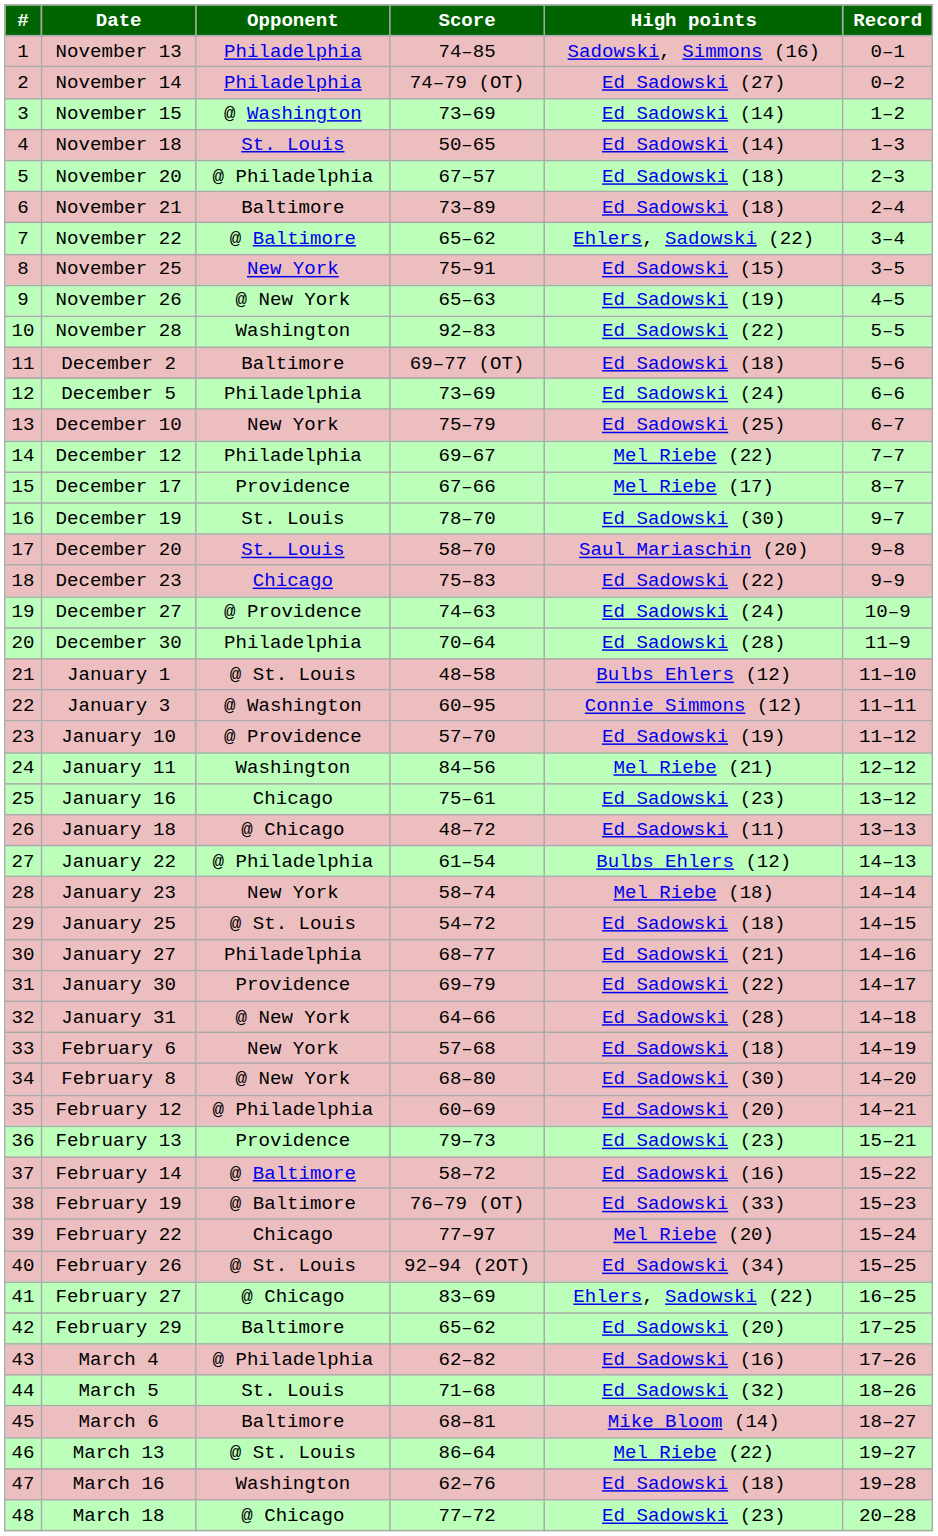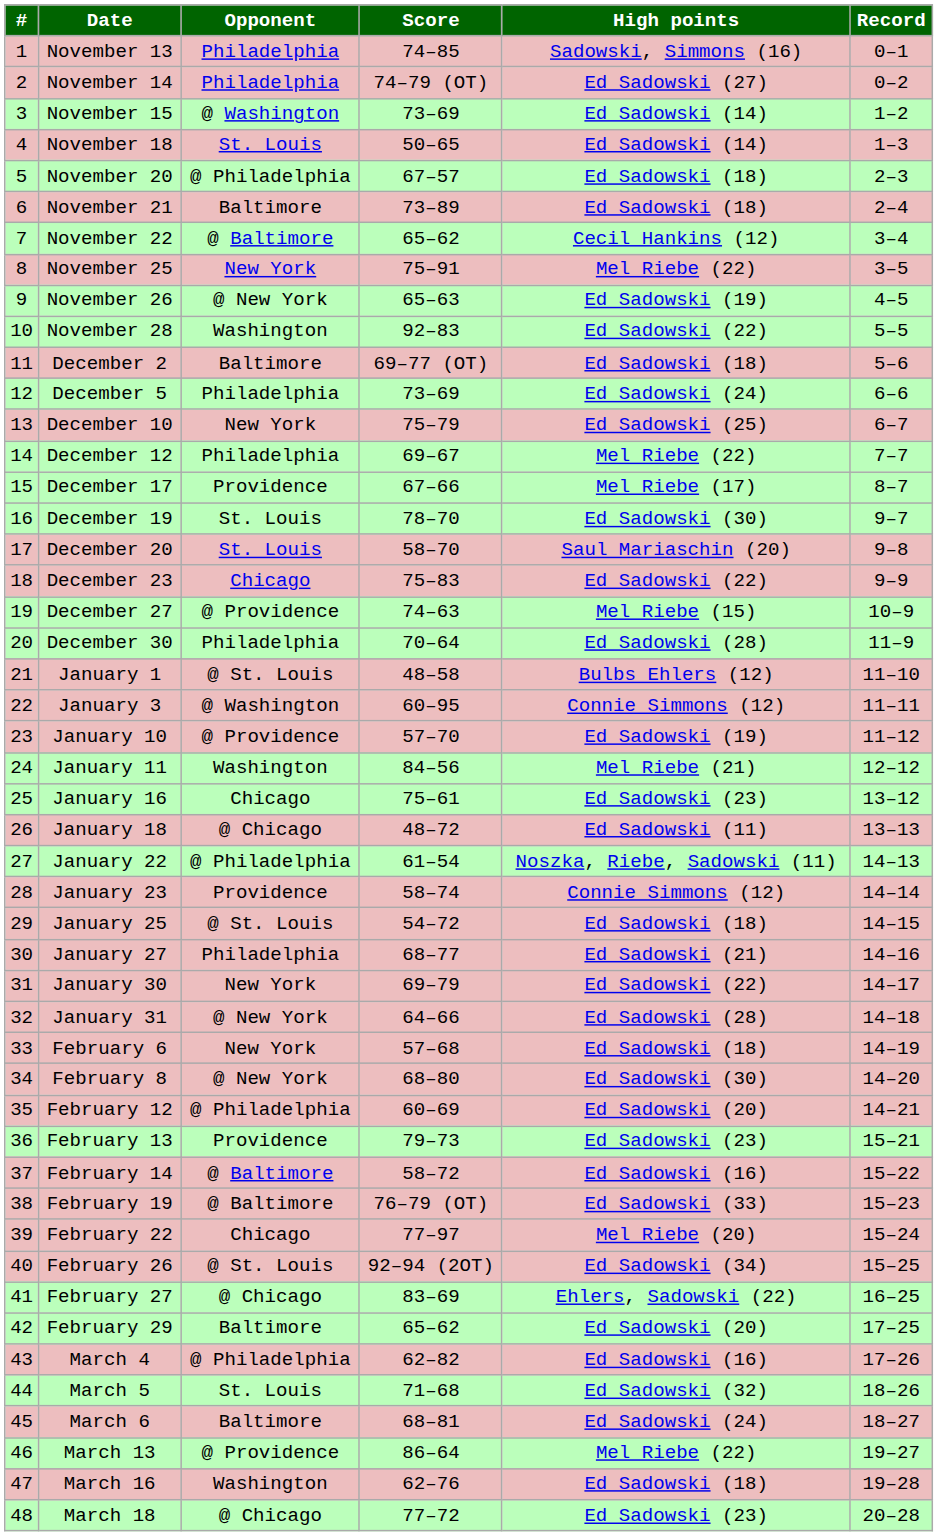November 22 | High points: Ehlers, Sadowski (22) -> Cecil Hankins (12)
November 25 | High points: Ed Sadowski (15) -> Mel Riebe (22)
December 27 | High points: Ed Sadowski (24) -> Mel Riebe (15)
January 22 | High points: Bulbs Ehlers (12) -> Noszka, Riebe, Sadowski (11)
January 23 | Opponent: New York -> Providence
January 23 | High points: Mel Riebe (18) -> Connie Simmons (12)
January 30 | Opponent: Providence -> New York
March 6 | High points: Mike Bloom (14) -> Ed Sadowski (24)
March 13 | Opponent: @ St. Louis -> @ Providence
